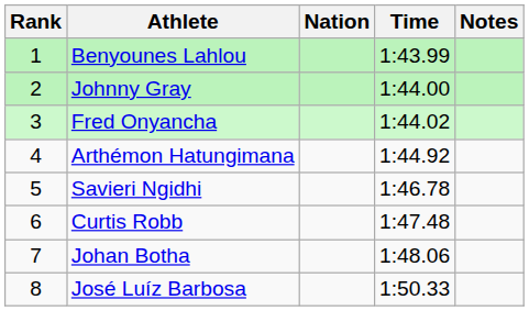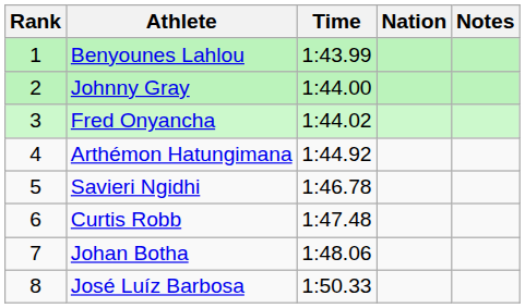columns swapped: Nation <-> Time
